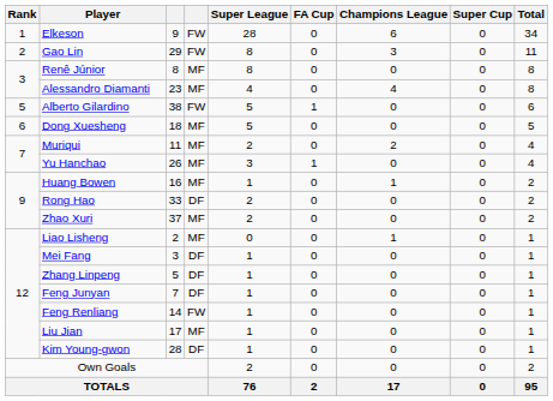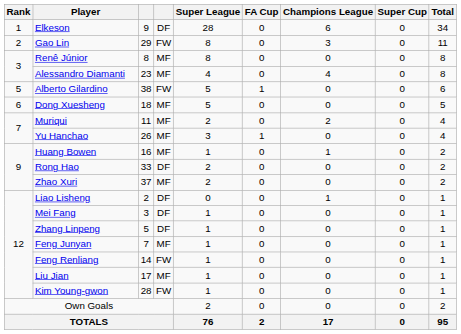Elkeson | column 4: FW -> DF
Liao Lisheng | column 4: MF -> DF
Feng Junyan | column 4: DF -> MF
Kim Young-gwon | column 4: DF -> FW
